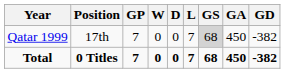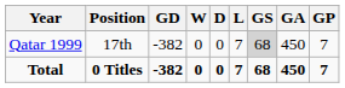columns swapped: GP <-> GD
